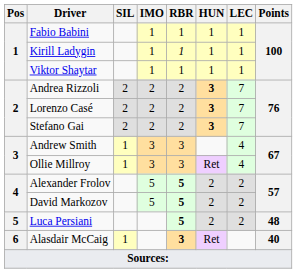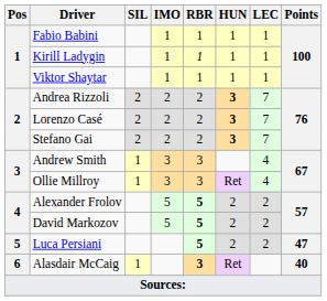Luca Persiani | Points: 48 -> 47
